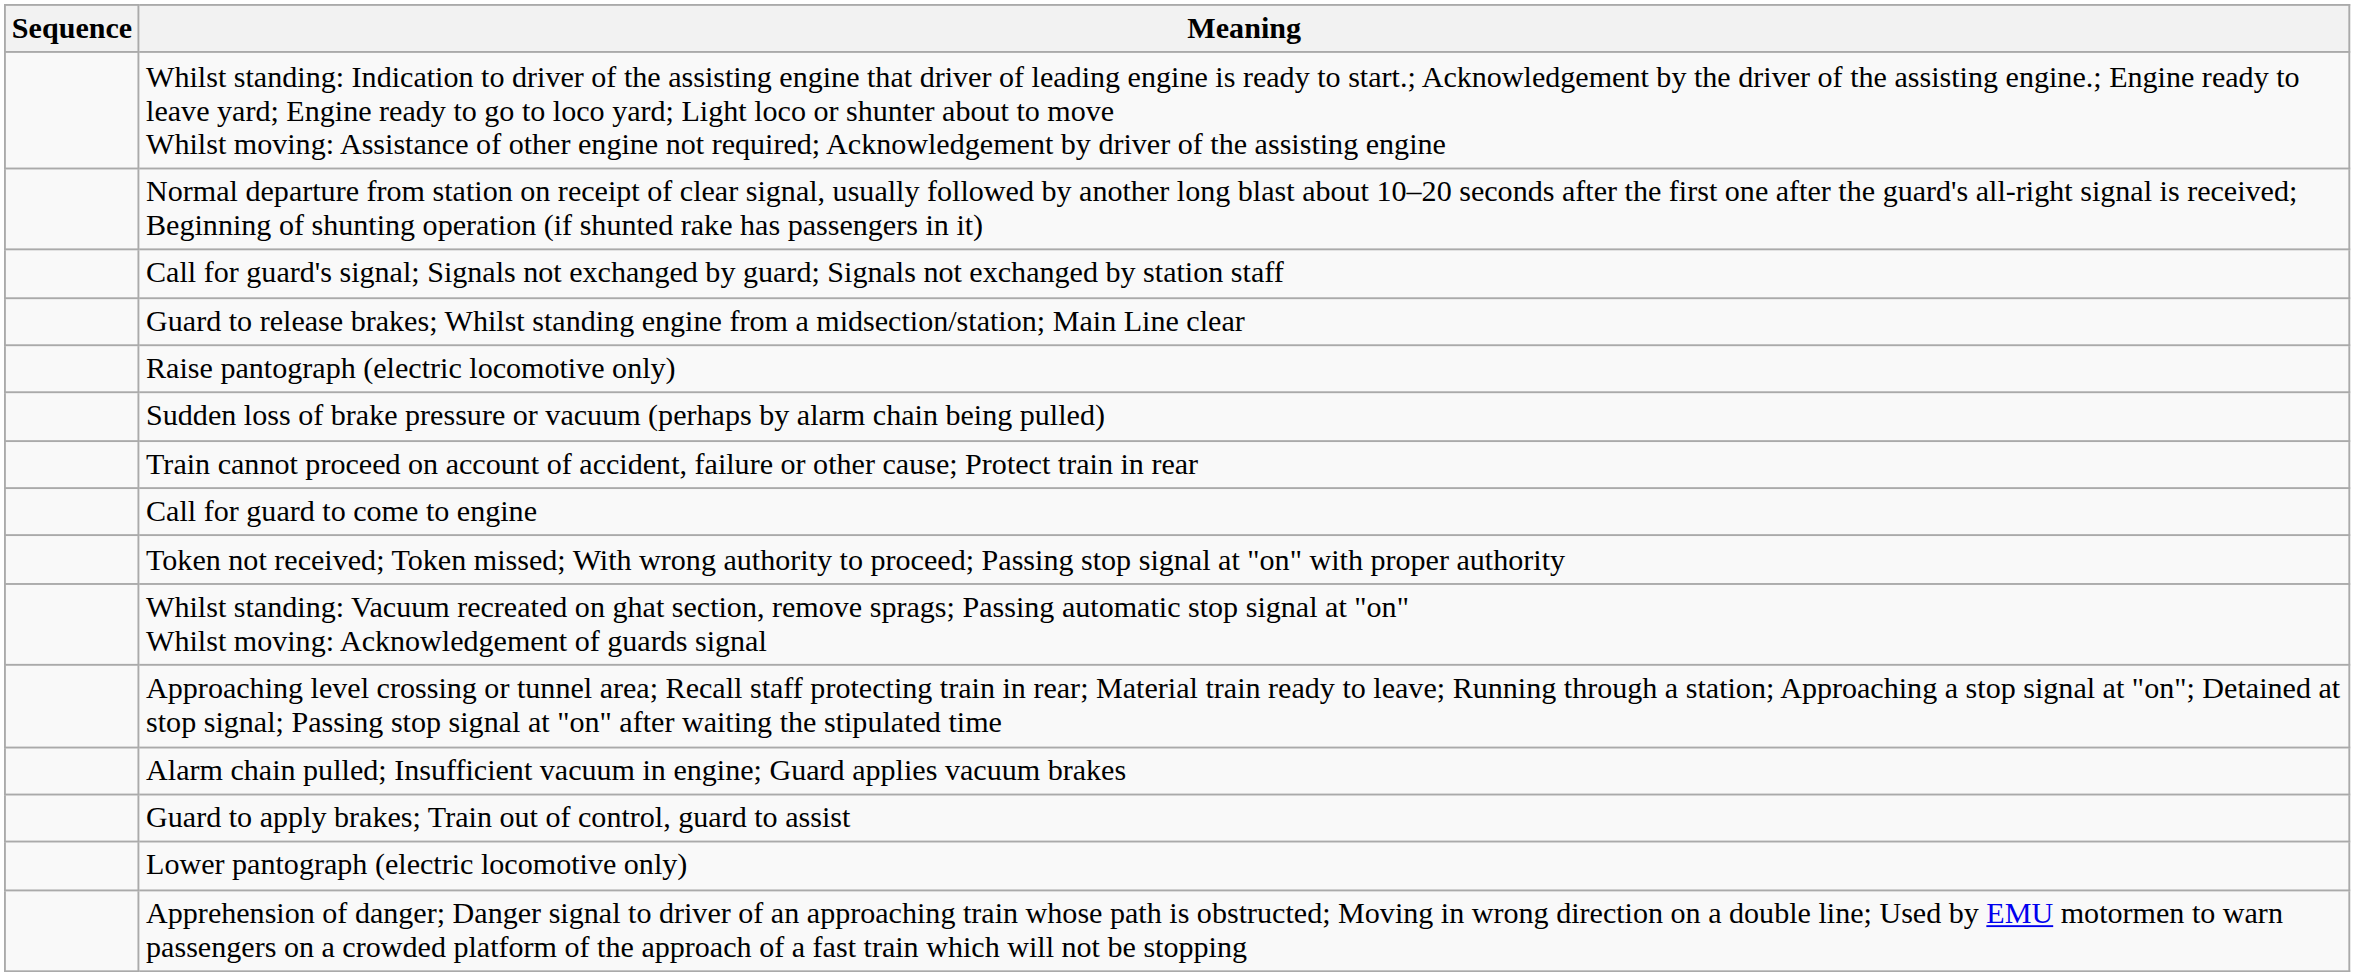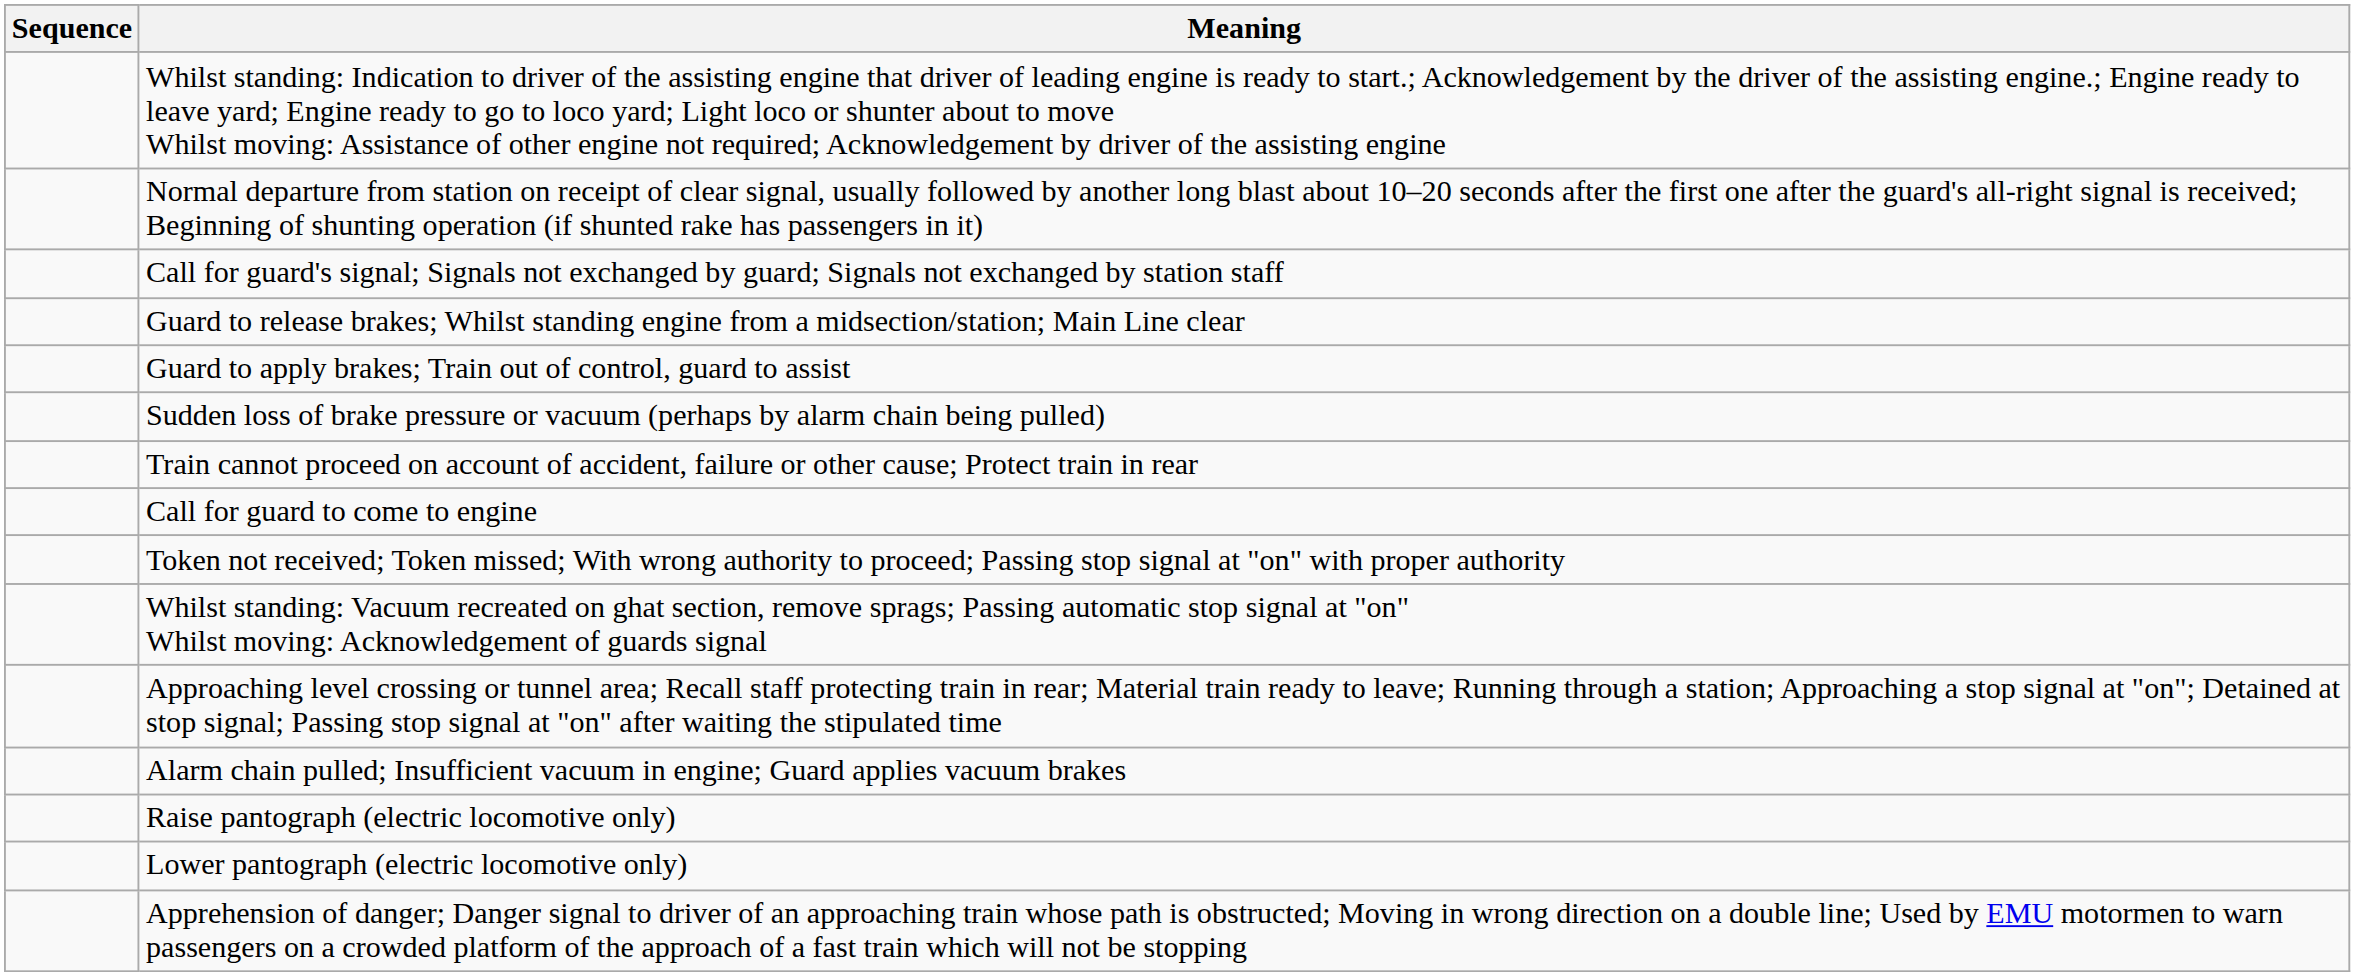rows swapped: Guard to apply brakes; Train out of control, guard to assist <-> Raise pantograph (electric locomotive only)
